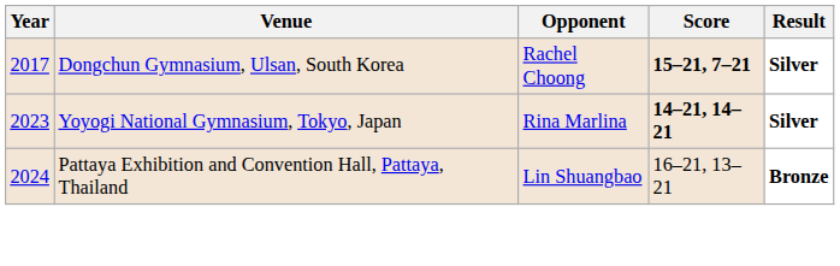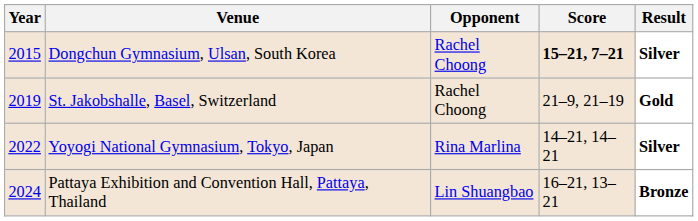Dongchun Gymnasium, Ulsan, South Korea | Year: 2017 -> 2015
+ row: 2019 | St. Jakobshalle, Basel, Switzerland | Rachel Choong | 21–9, 21–19 | Gold
Yoyogi National Gymnasium, Tokyo, Japan | Year: 2023 -> 2022
Yoyogi National Gymnasium, Tokyo, Japan | Score: bold -> normal
